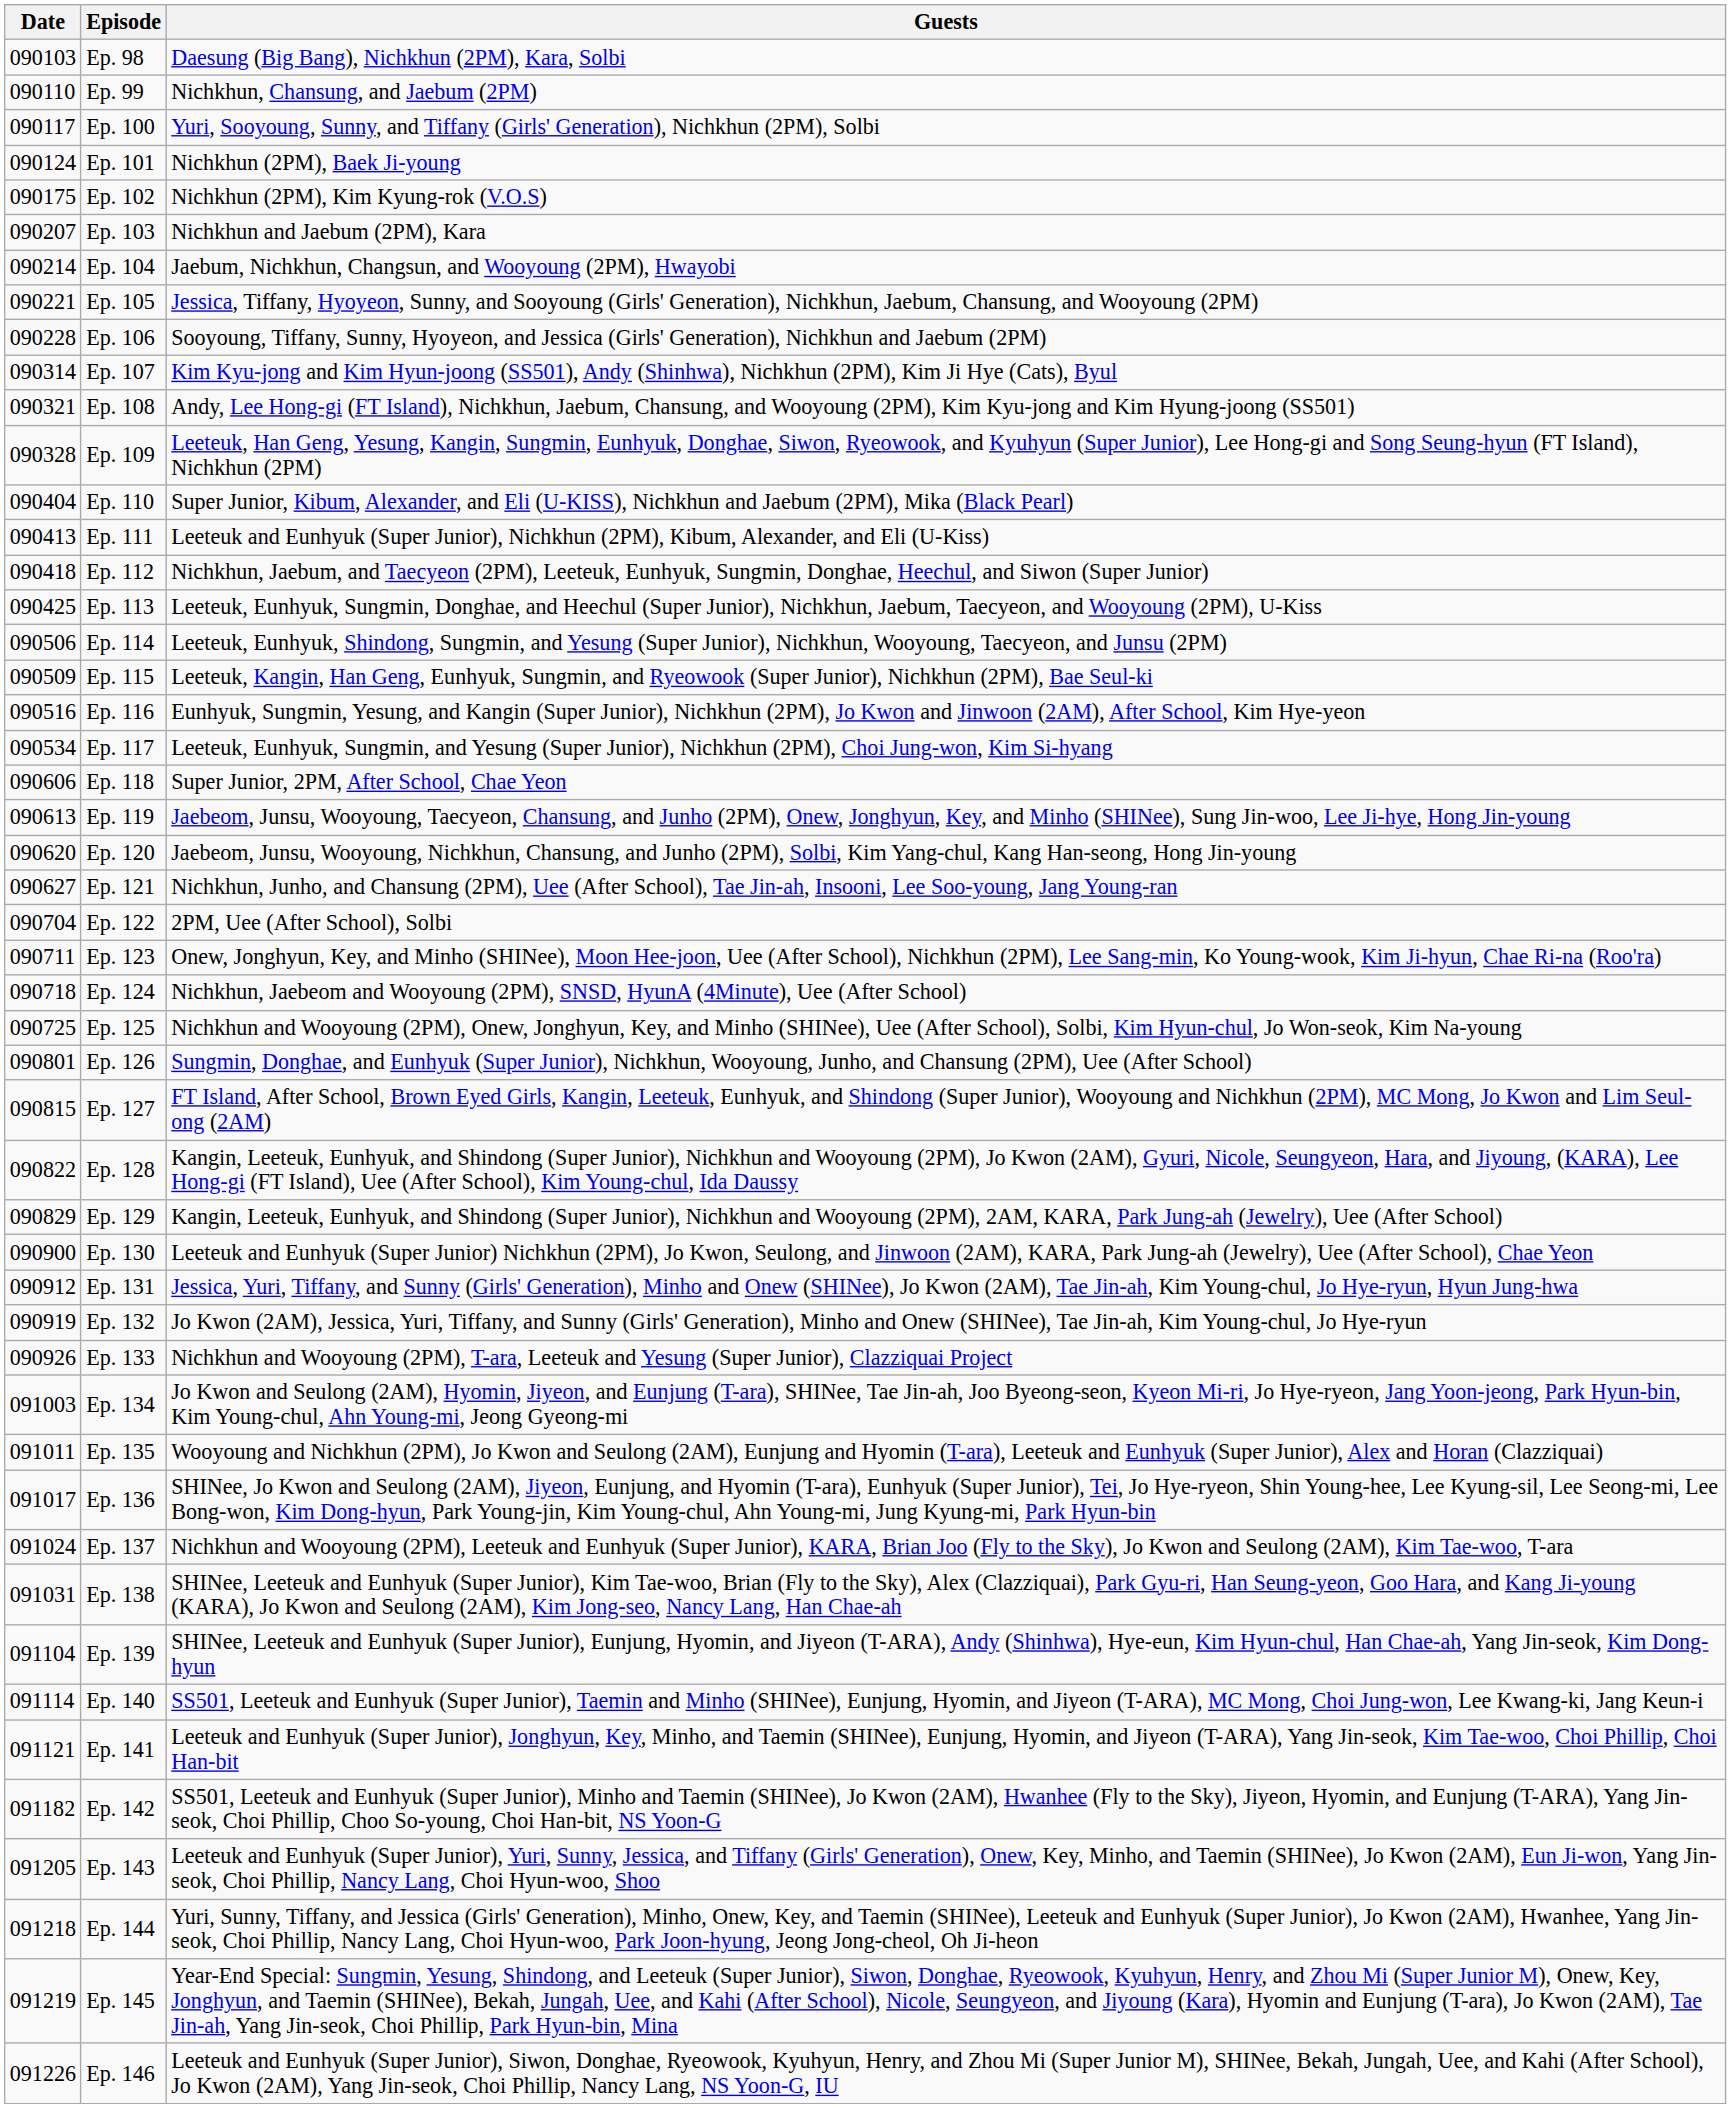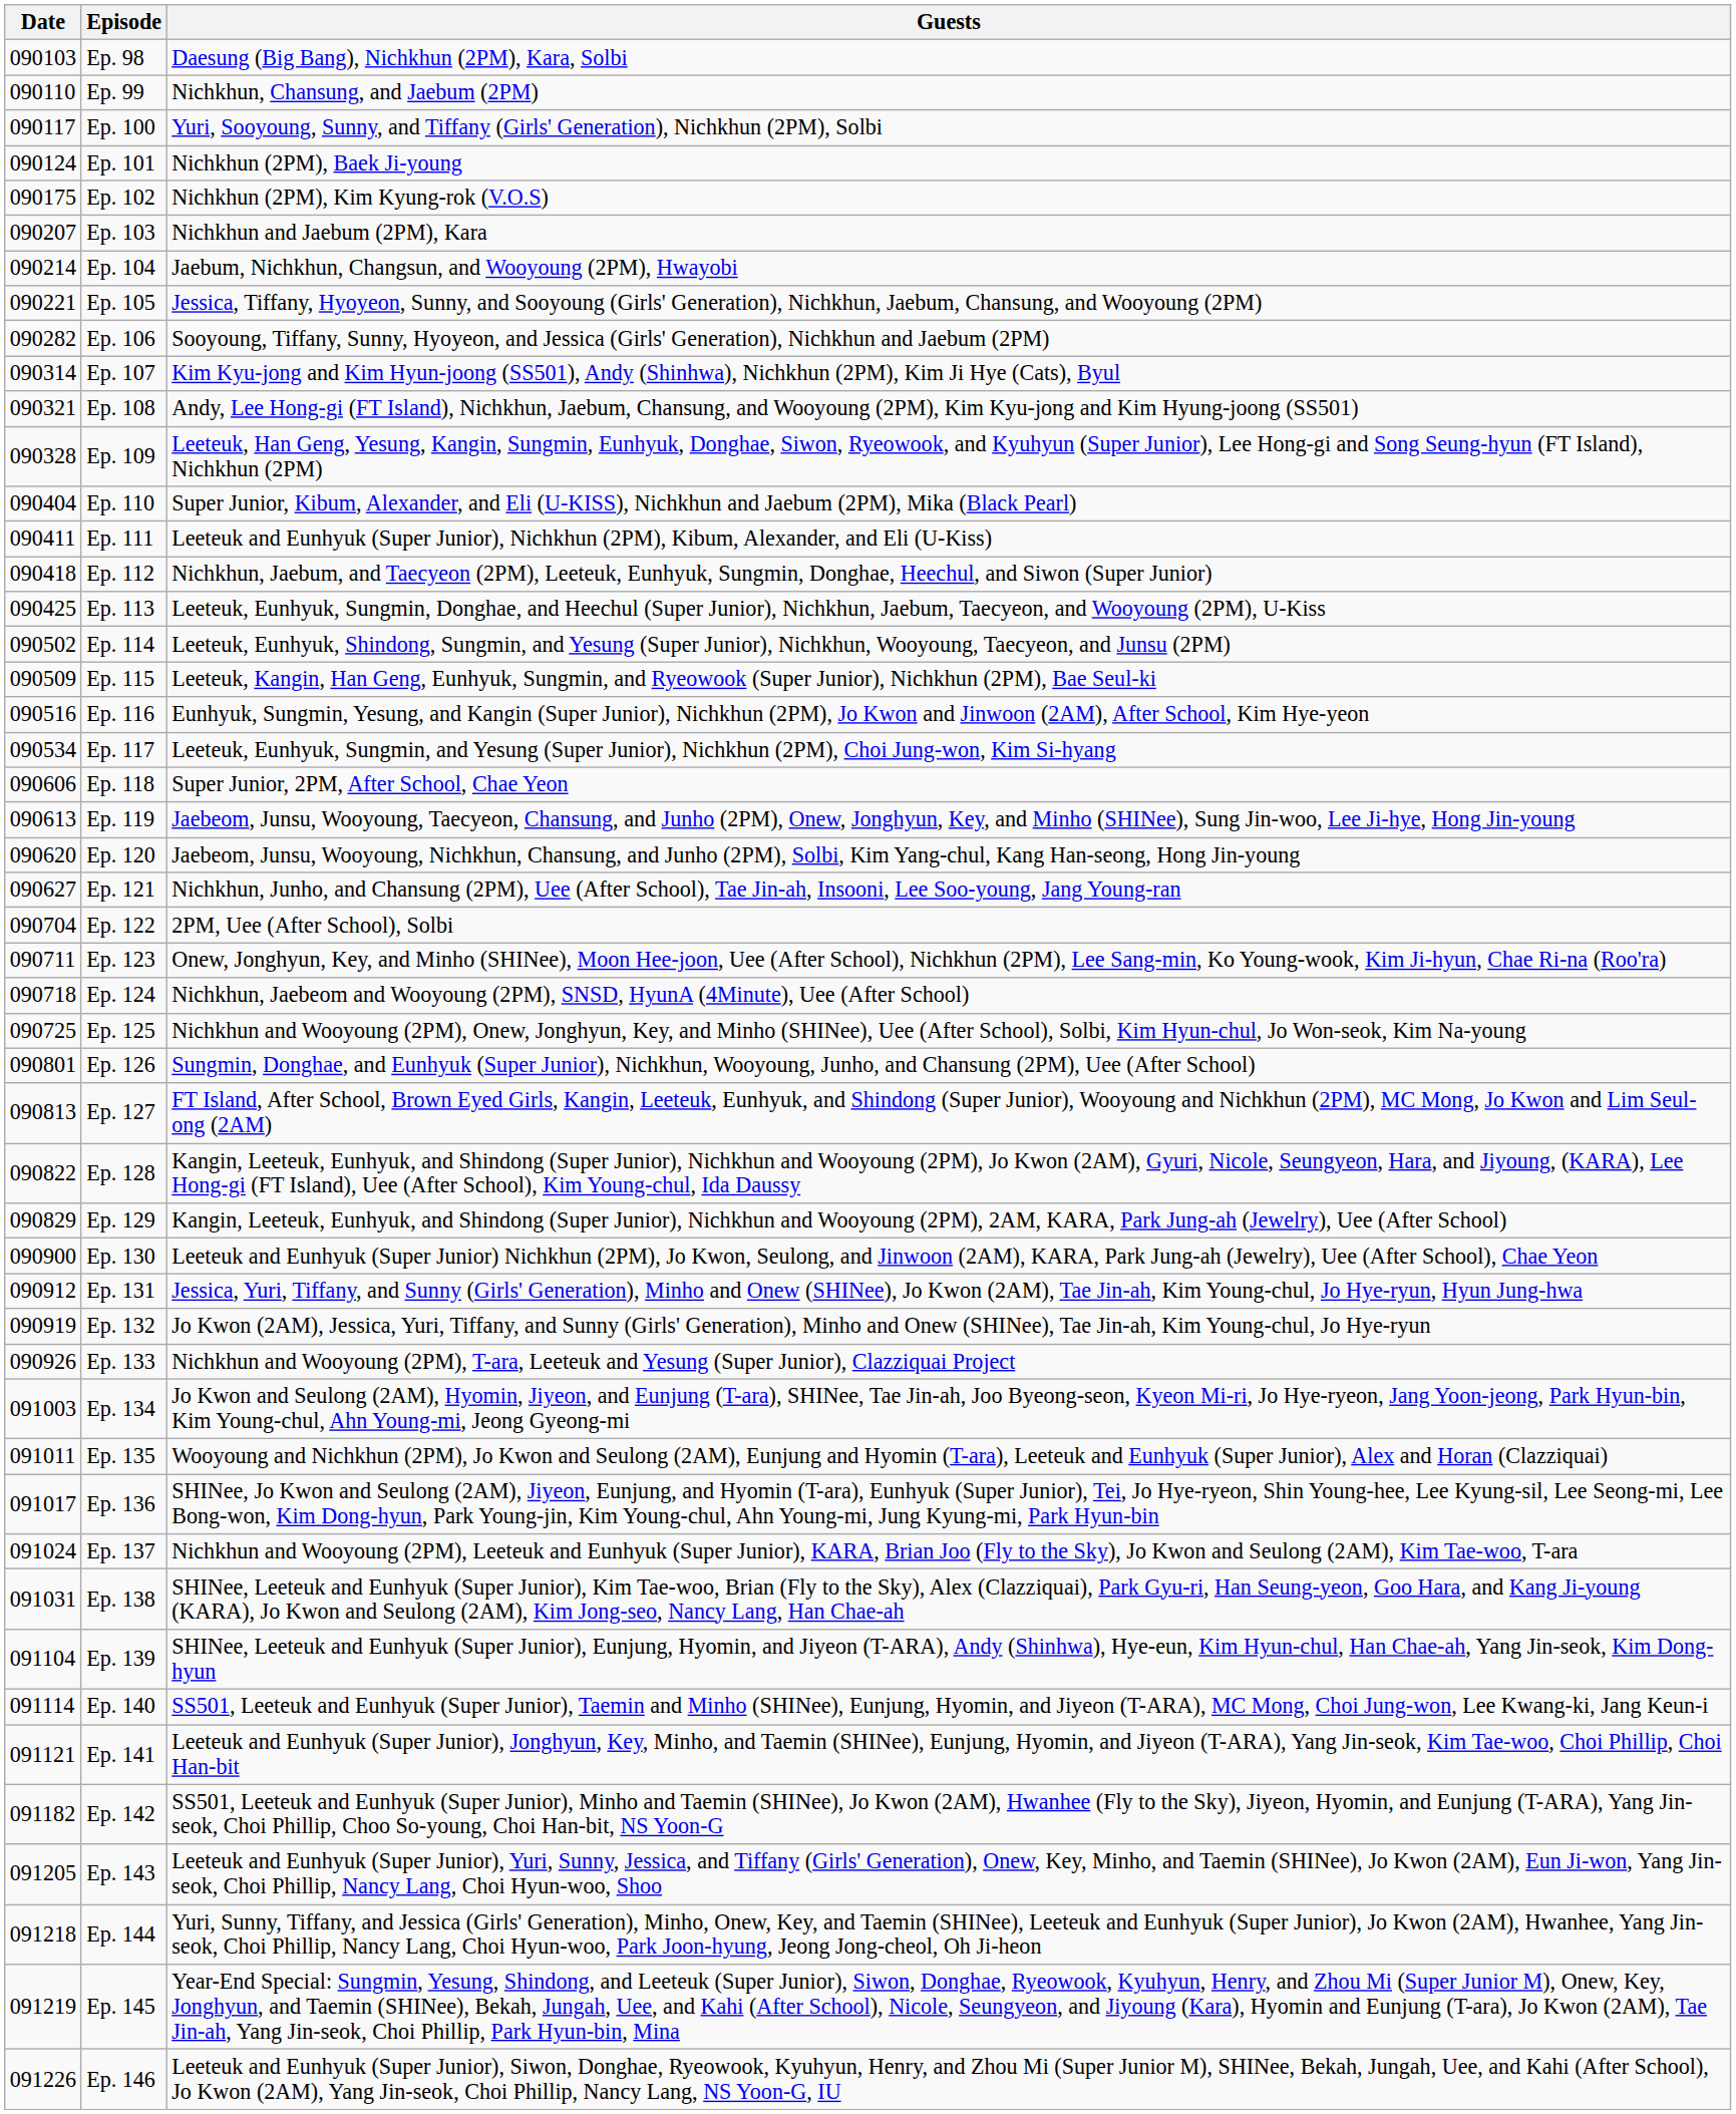Ep. 106 | Date: 090228 -> 090282
Ep. 111 | Date: 090413 -> 090411
Ep. 114 | Date: 090506 -> 090502
Ep. 127 | Date: 090815 -> 090813
